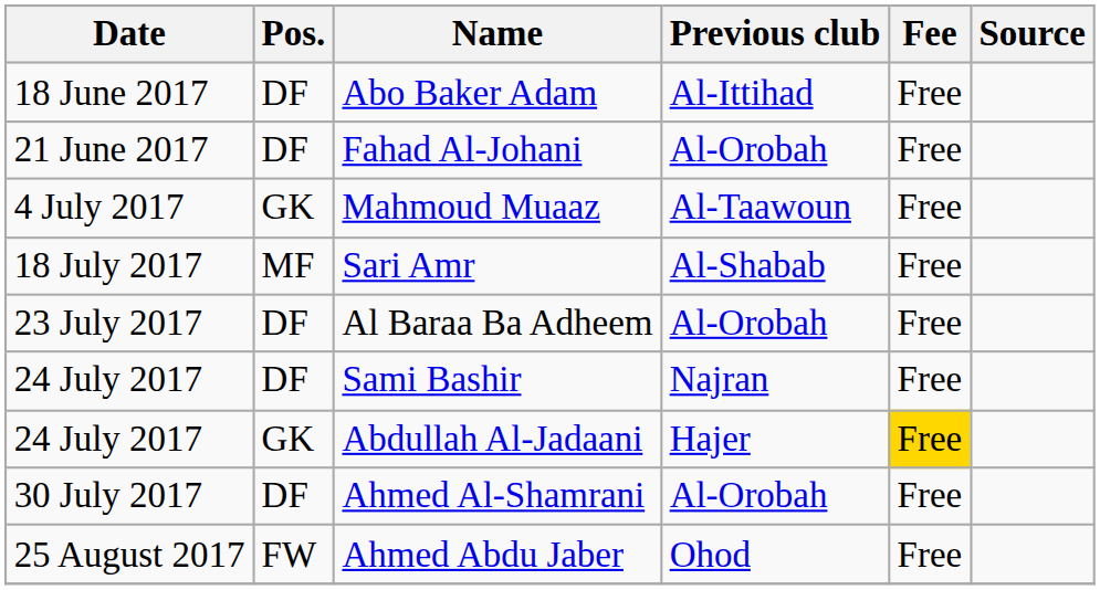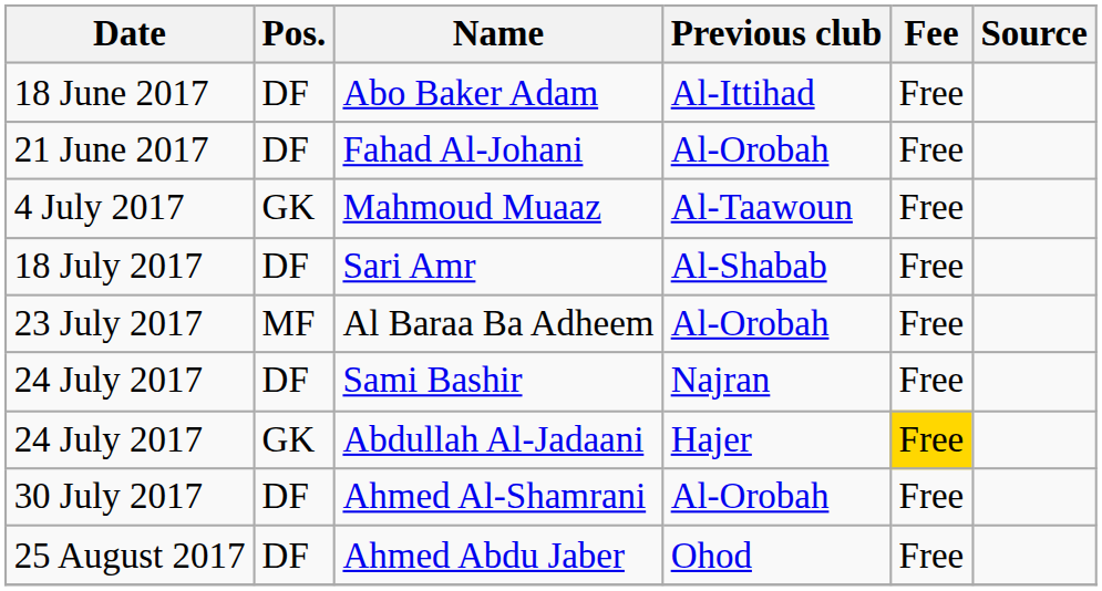Sari Amr | Pos.: MF -> DF
Al Baraa Ba Adheem | Pos.: DF -> MF
Ahmed Abdu Jaber | Pos.: FW -> DF
